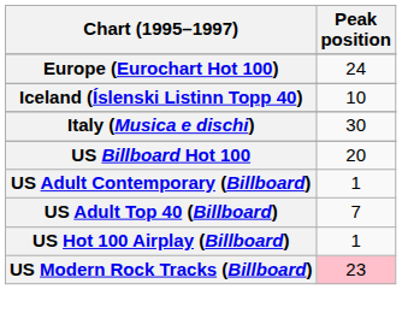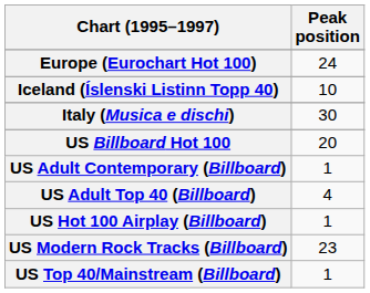US Adult Top 40 (Billboard) | Peak position: 7 -> 4
US Modern Rock Tracks (Billboard) | Peak position: pink background -> no background
+ row: US Top 40/Mainstream (Billboard) | 1
